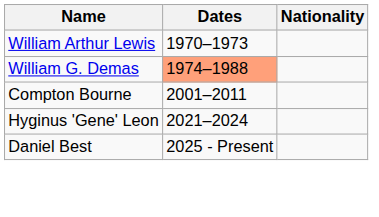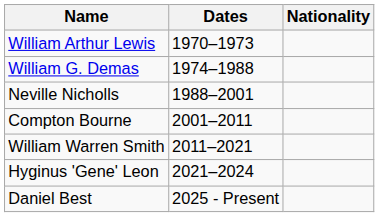William G. Demas | Dates: lightsalmon background -> no background
+ row: Neville Nicholls | 1988–2001
+ row: William Warren Smith | 2011–2021
